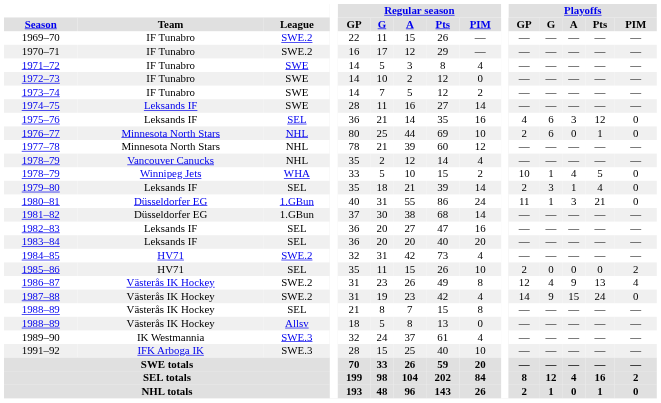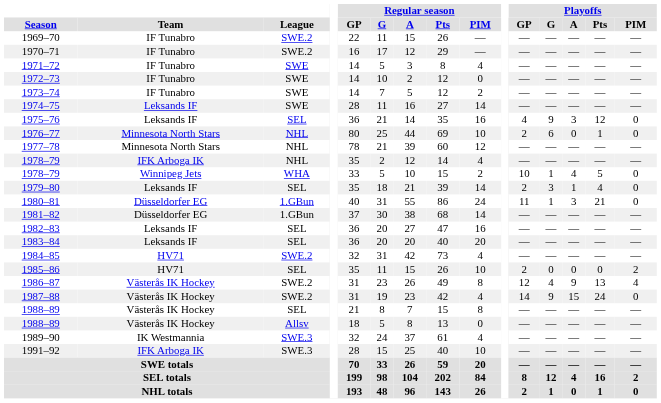1975–76 | Playoffs / G: 6 -> 9
1978–79 / NHL | Team: Vancouver Canucks -> IFK Arboga IK
